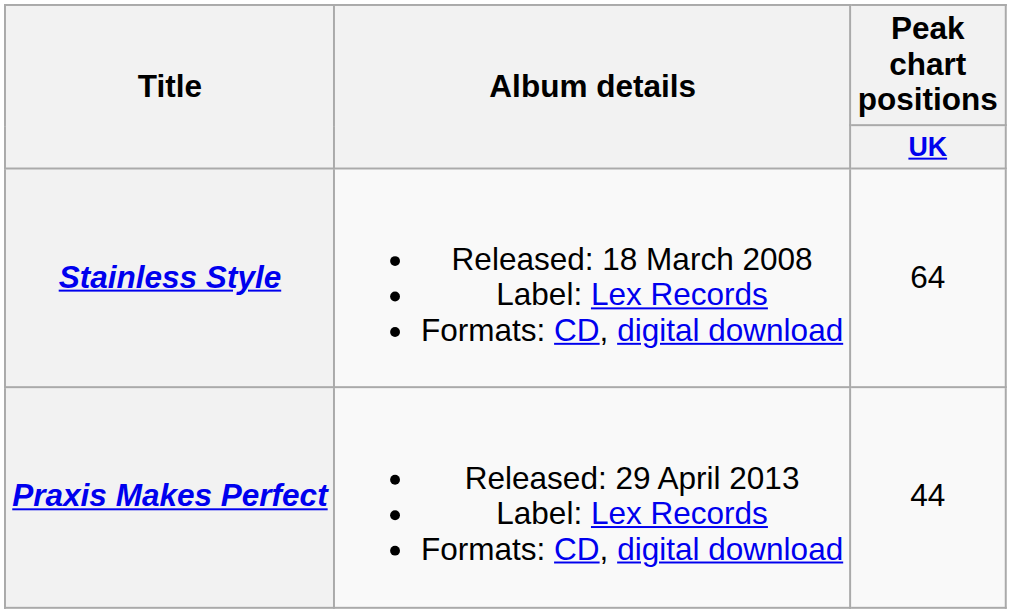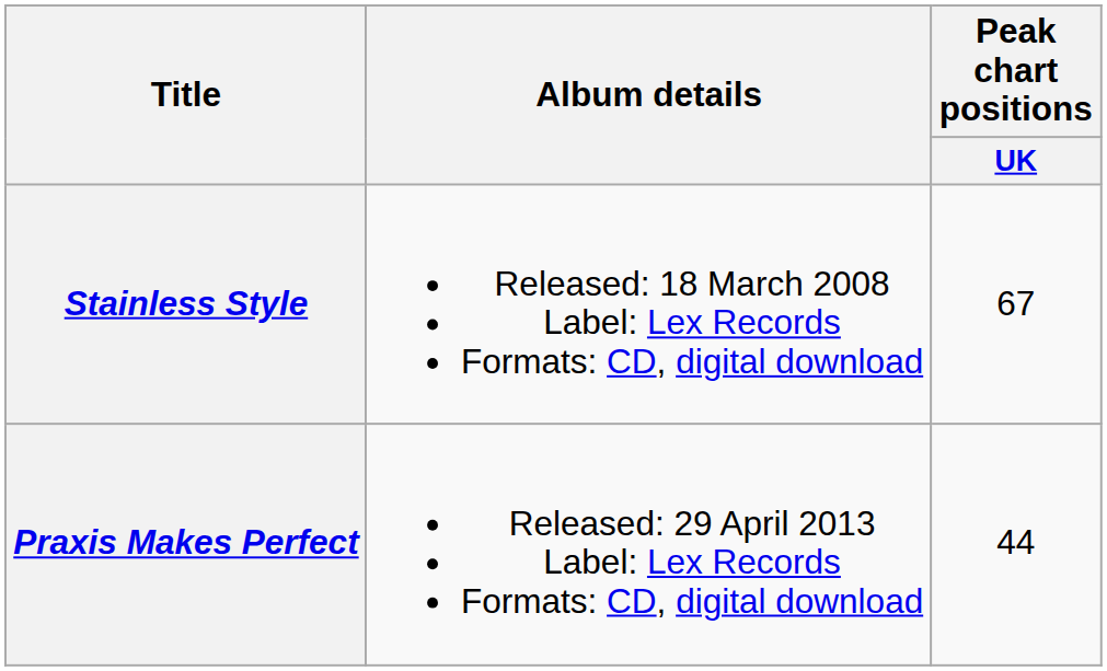Stainless Style | Peak chart positions / UK: 64 -> 67
